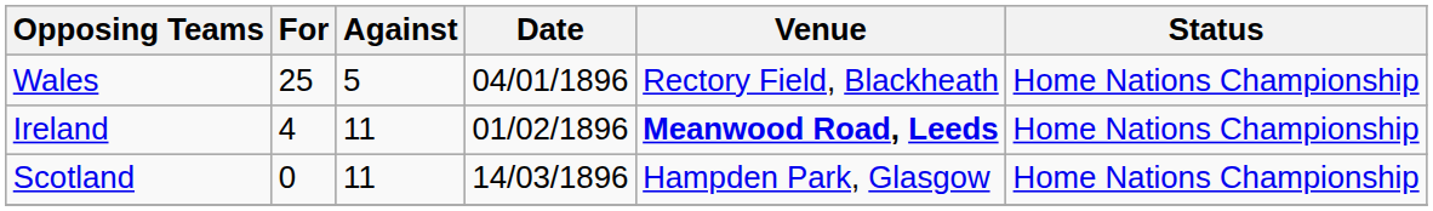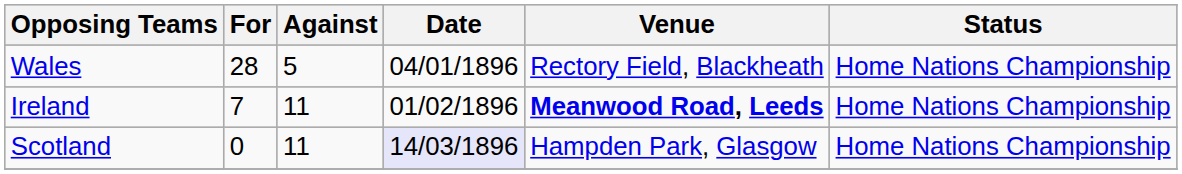Wales | For: 25 -> 28
Ireland | For: 4 -> 7
Scotland | Date: no background -> lavender background
